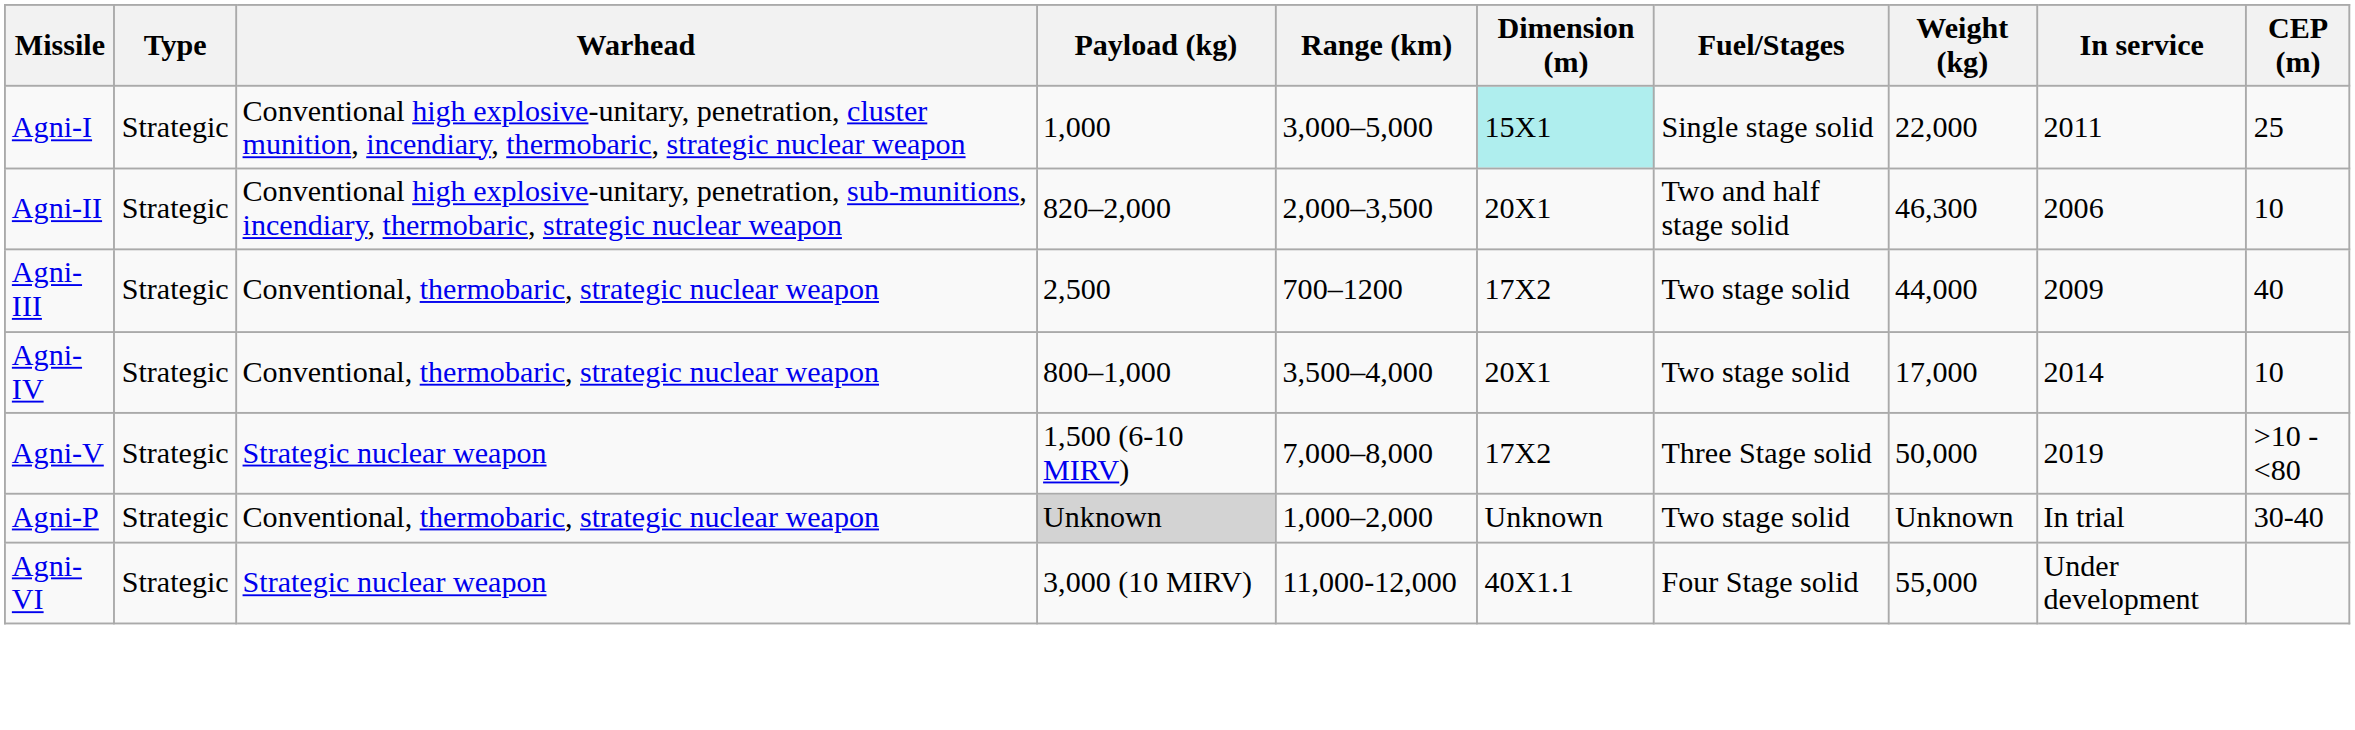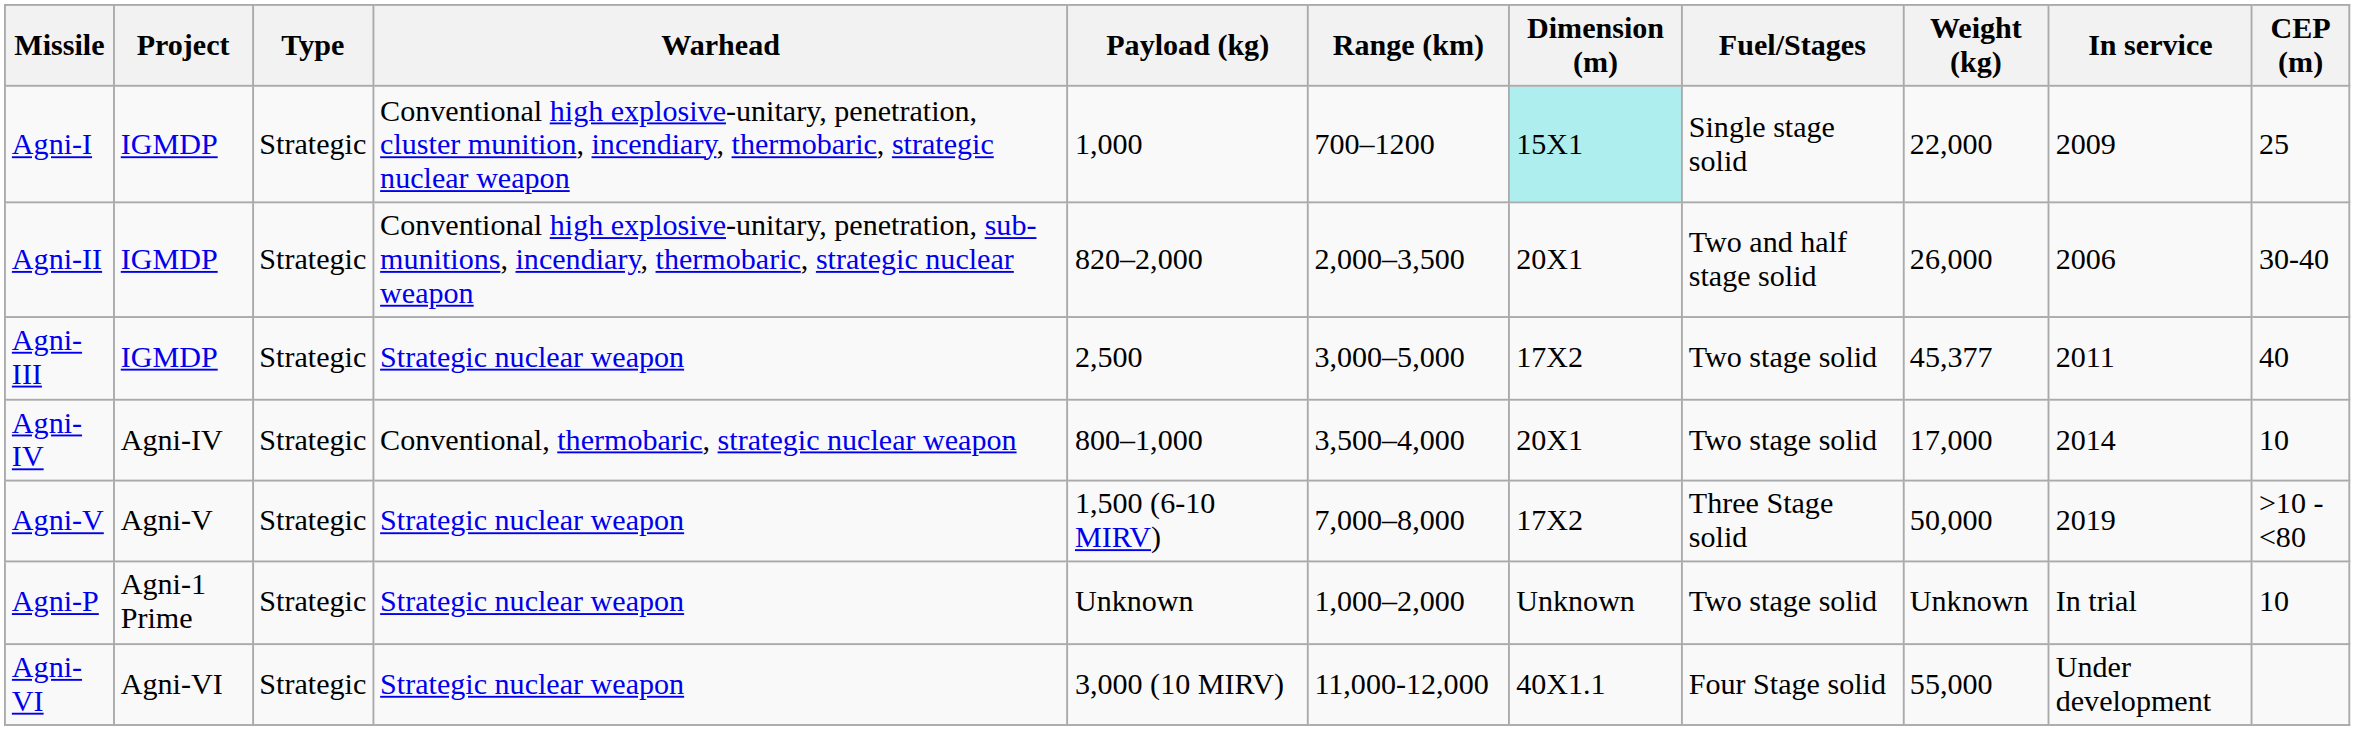+ column: Project | IGMDP | IGMDP | IGMDP | Agni-IV | Agni-V | Agni-1 Prime | Agni-VI
Agni-I | Range (km): 3,000–5,000 -> 700–1200
Agni-I | In service: 2011 -> 2009
Agni-II | Weight (kg): 46,300 -> 26,000
Agni-II | CEP (m): 10 -> 30-40
Agni-III | Warhead: Conventional, thermobaric, strategic nuclear weapon -> Strategic nuclear weapon
Agni-III | Range (km): 700–1200 -> 3,000–5,000
Agni-III | Weight (kg): 44,000 -> 45,377
Agni-III | In service: 2009 -> 2011
Agni-P | Warhead: Conventional, thermobaric, strategic nuclear weapon -> Strategic nuclear weapon
Agni-P | Payload (kg): lightgrey background -> no background
Agni-P | CEP (m): 30-40 -> 10
